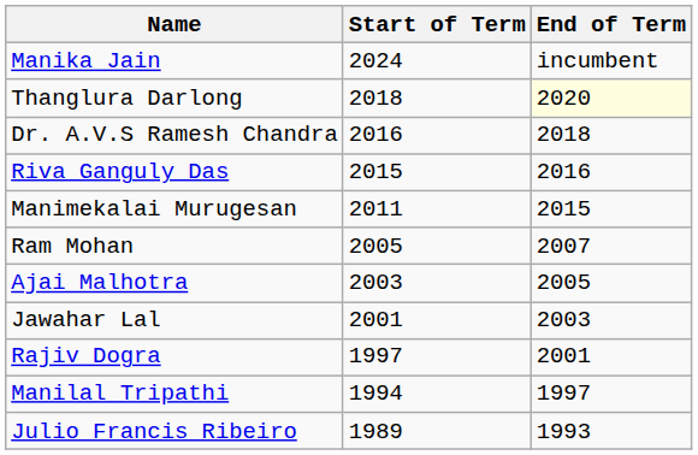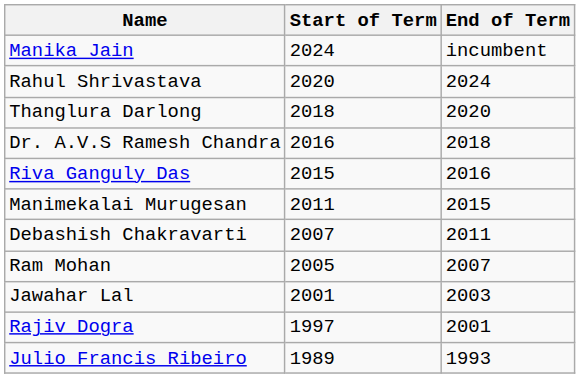+ row: Rahul Shrivastava | 2020 | 2024
Thanglura Darlong | End of Term: lightyellow background -> no background
+ row: Debashish Chakravarti | 2007 | 2011
- row: Ajai Malhotra | 2003 | 2005
- row: Manilal Tripathi | 1994 | 1997
